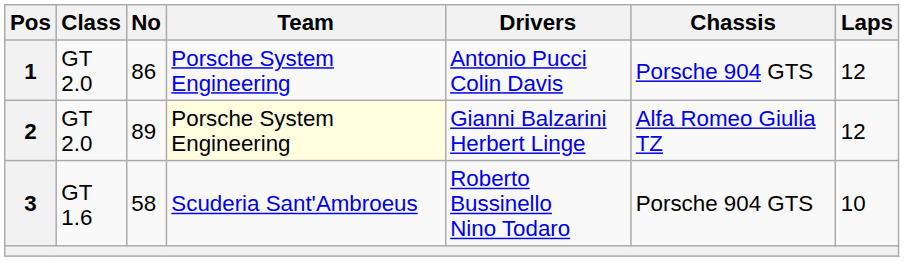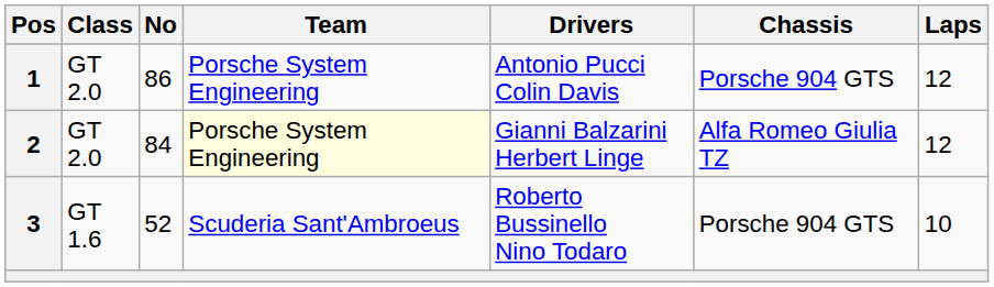2 | No: 89 -> 84
3 | No: 58 -> 52
